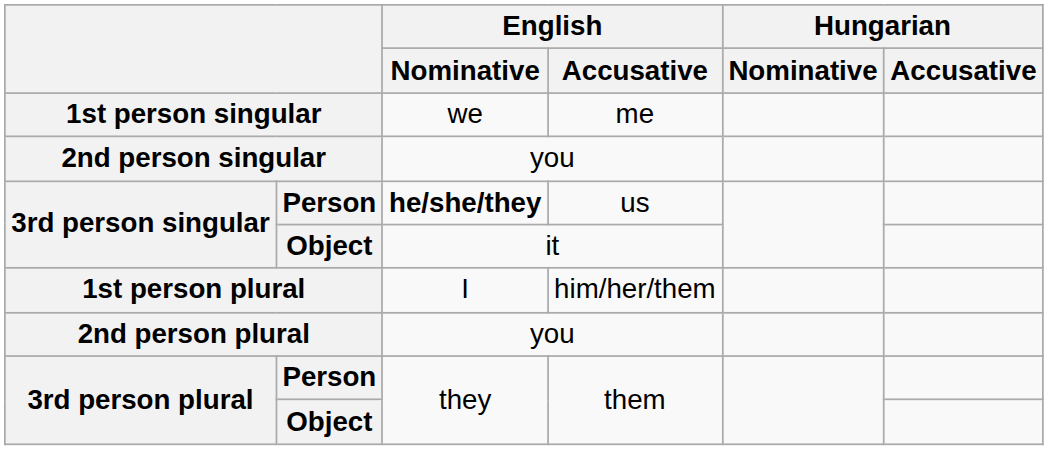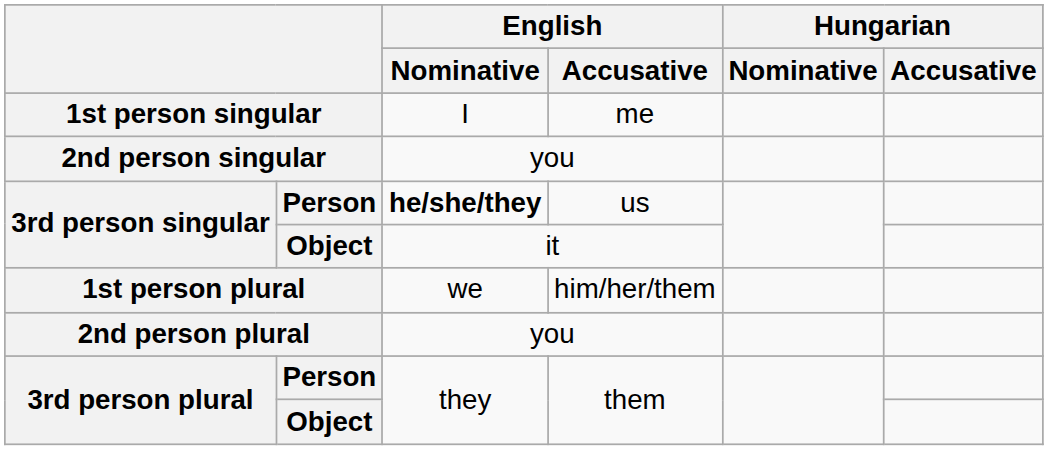1st person singular | English / Nominative: we -> I
1st person plural | English / Nominative: I -> we
